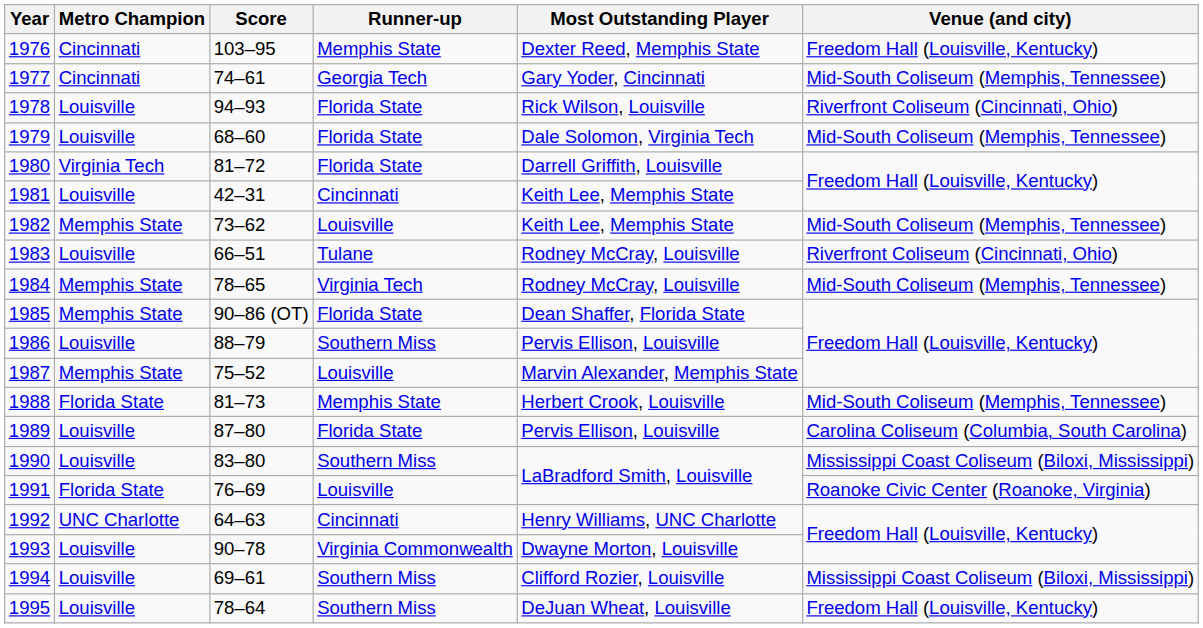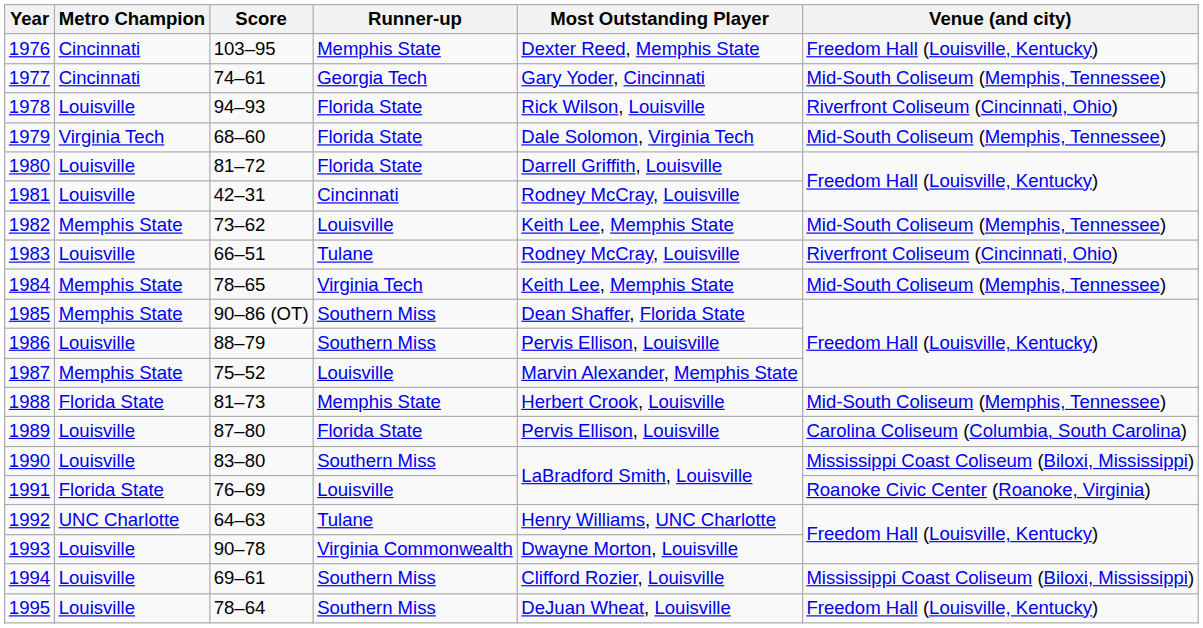1979 | Metro Champion: Louisville -> Virginia Tech
1980 | Metro Champion: Virginia Tech -> Louisville
1981 | Most Outstanding Player: Keith Lee, Memphis State -> Rodney McCray, Louisville
1984 | Most Outstanding Player: Rodney McCray, Louisville -> Keith Lee, Memphis State
1985 | Runner-up: Florida State -> Southern Miss
1992 | Runner-up: Cincinnati -> Tulane
